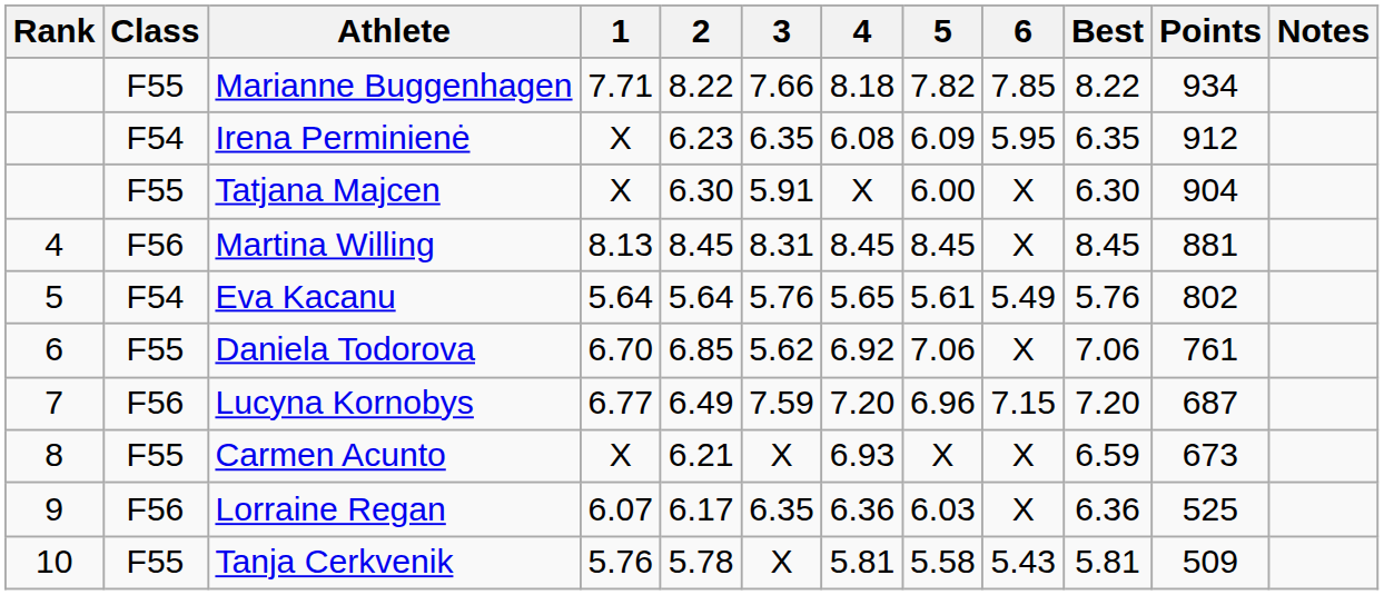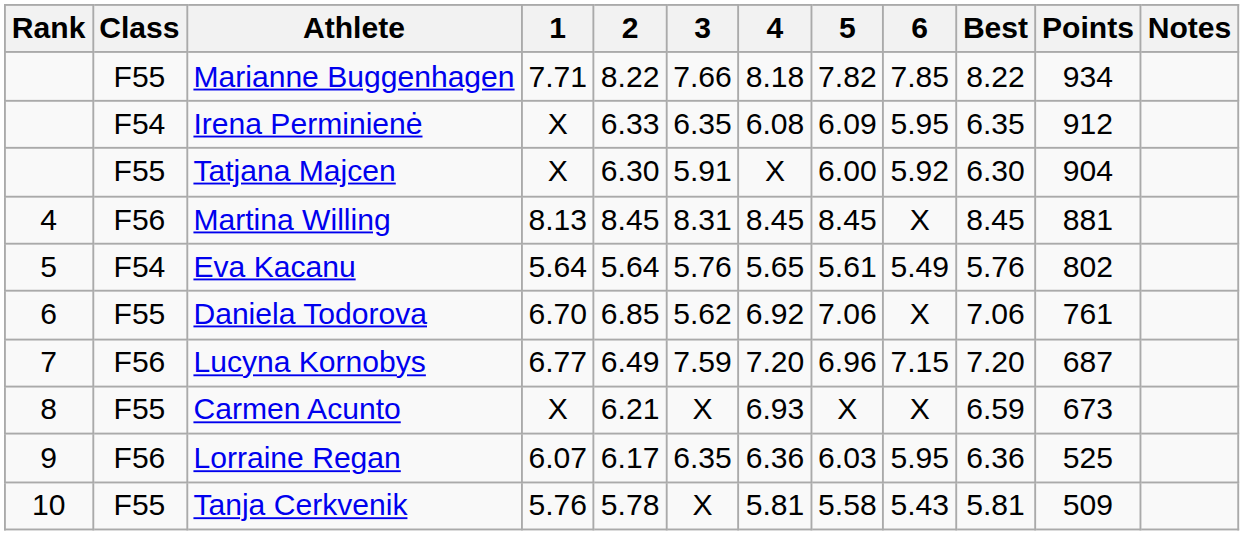Irena Perminienė | 2: 6.23 -> 6.33
Tatjana Majcen | 6: X -> 5.92
Lorraine Regan | 6: X -> 5.95
